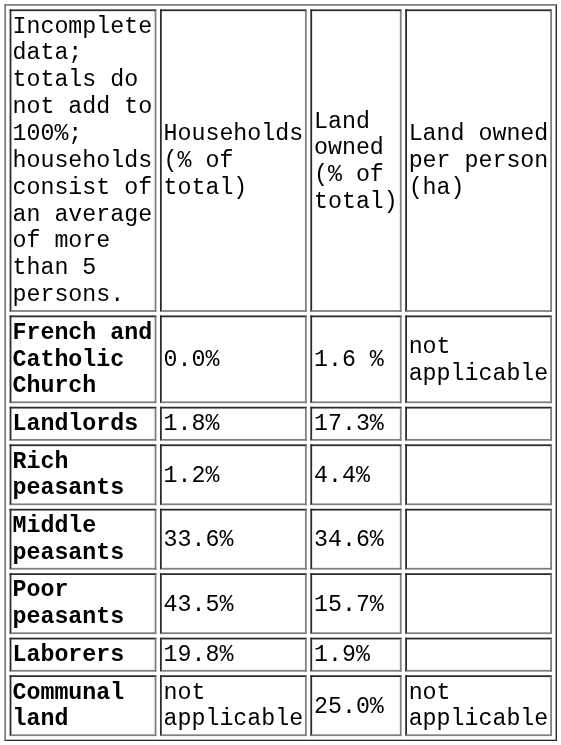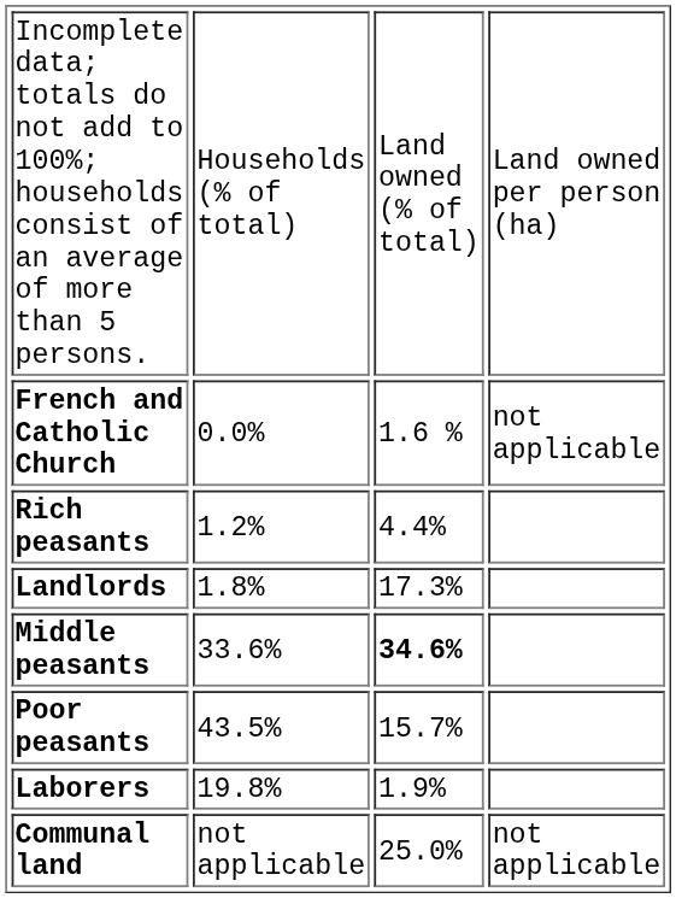rows swapped: Landlords <-> Rich peasants
Middle peasants | column 3: normal -> bold
